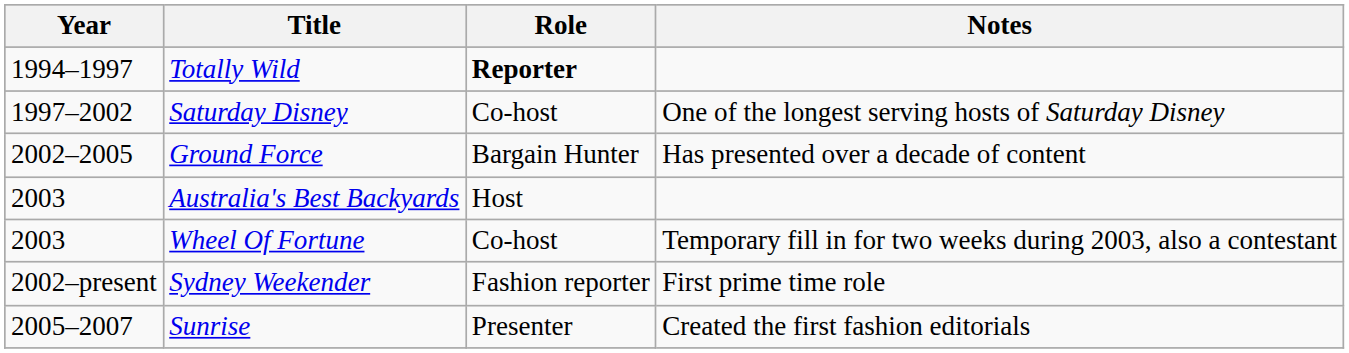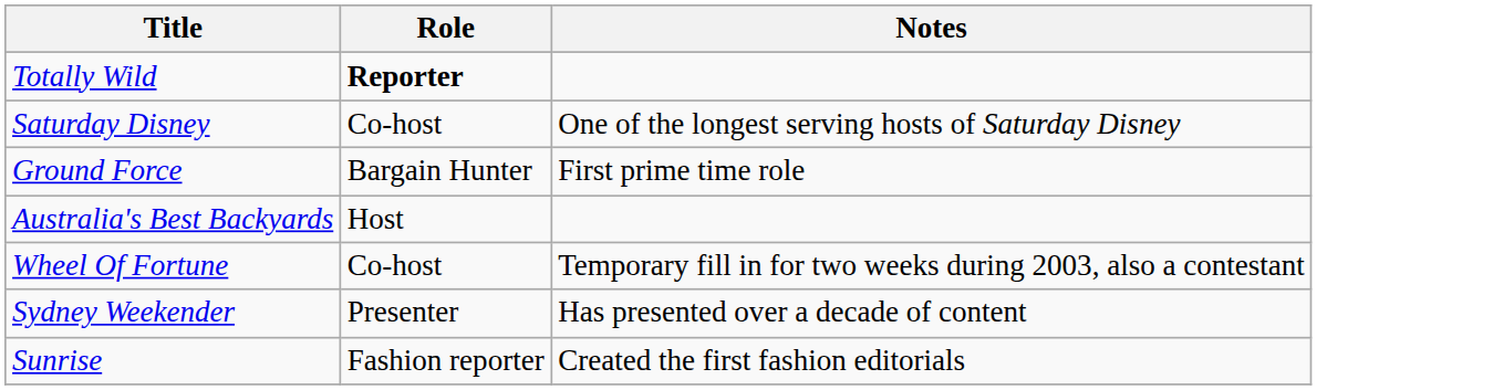- column: Year | 1994–1997 | 1997–2002 | 2002–2005 | 2003 | 2003 | 2002–present | 2005–2007
Ground Force | Notes: Has presented over a decade of content -> First prime time role
Sydney Weekender | Role: Fashion reporter -> Presenter
Sydney Weekender | Notes: First prime time role -> Has presented over a decade of content
Sunrise | Role: Presenter -> Fashion reporter
